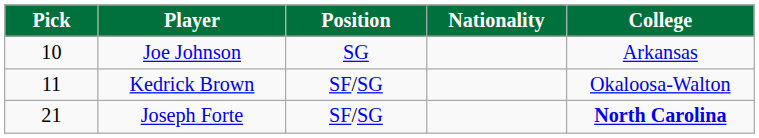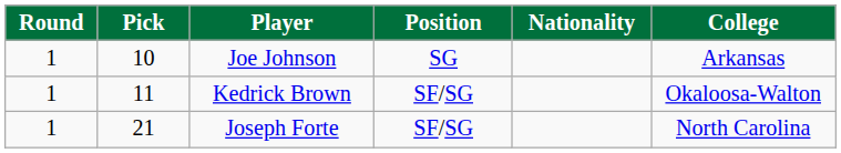+ column: Round | 1 | 1 | 1
Joseph Forte | College: bold -> normal
